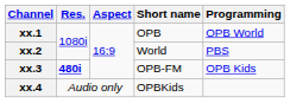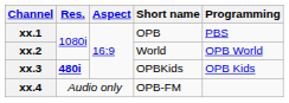xx.1 | Programming: OPB World -> PBS
xx.2 | Programming: PBS -> OPB World
xx.3 | Short name: OPB-FM -> OPBKids
xx.4 | Short name: OPBKids -> OPB-FM
